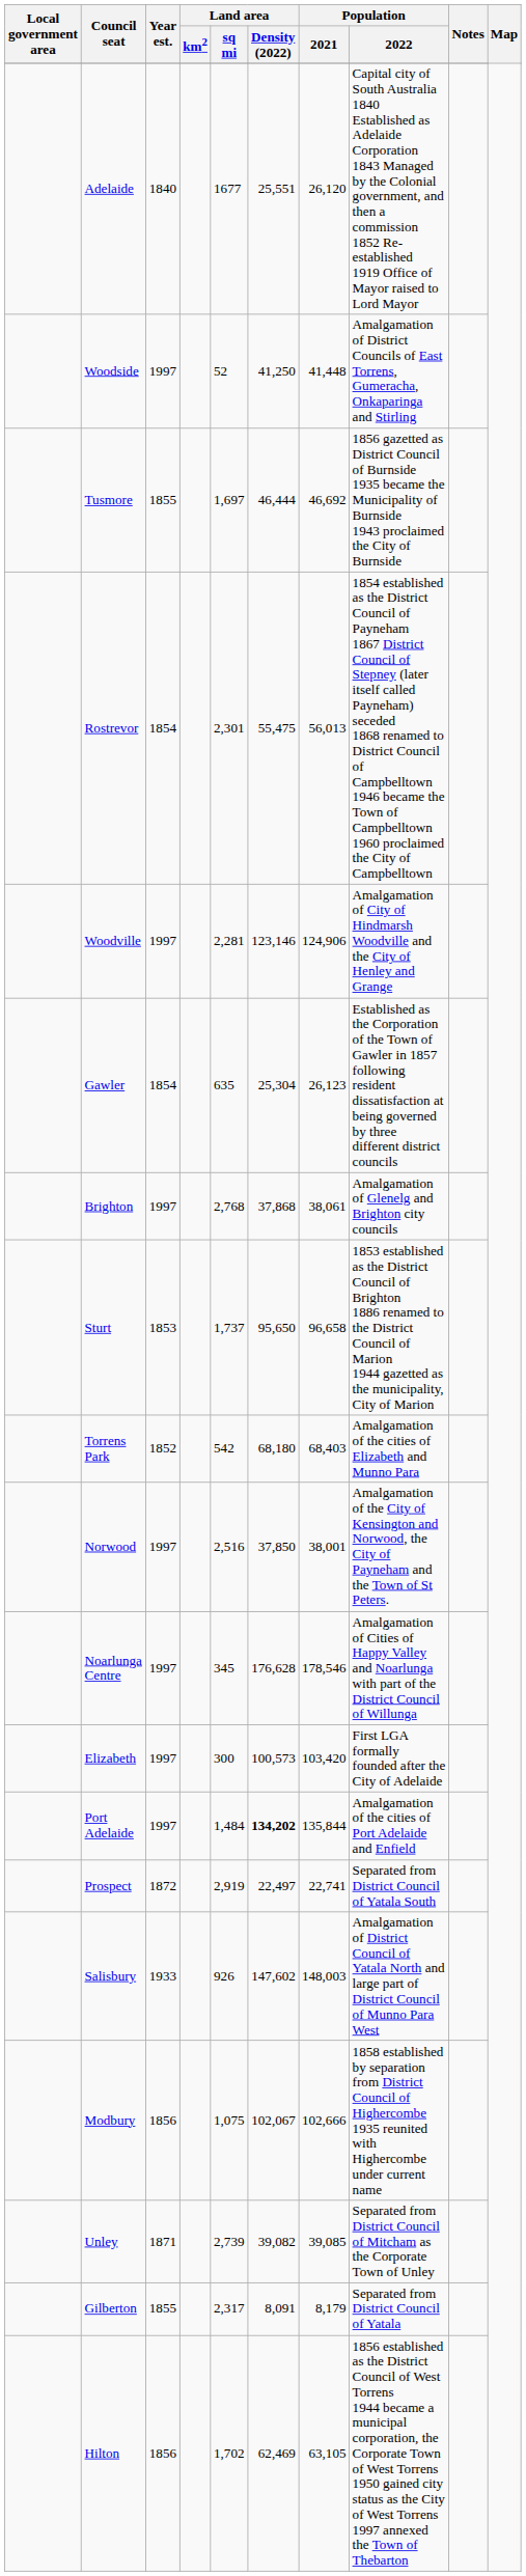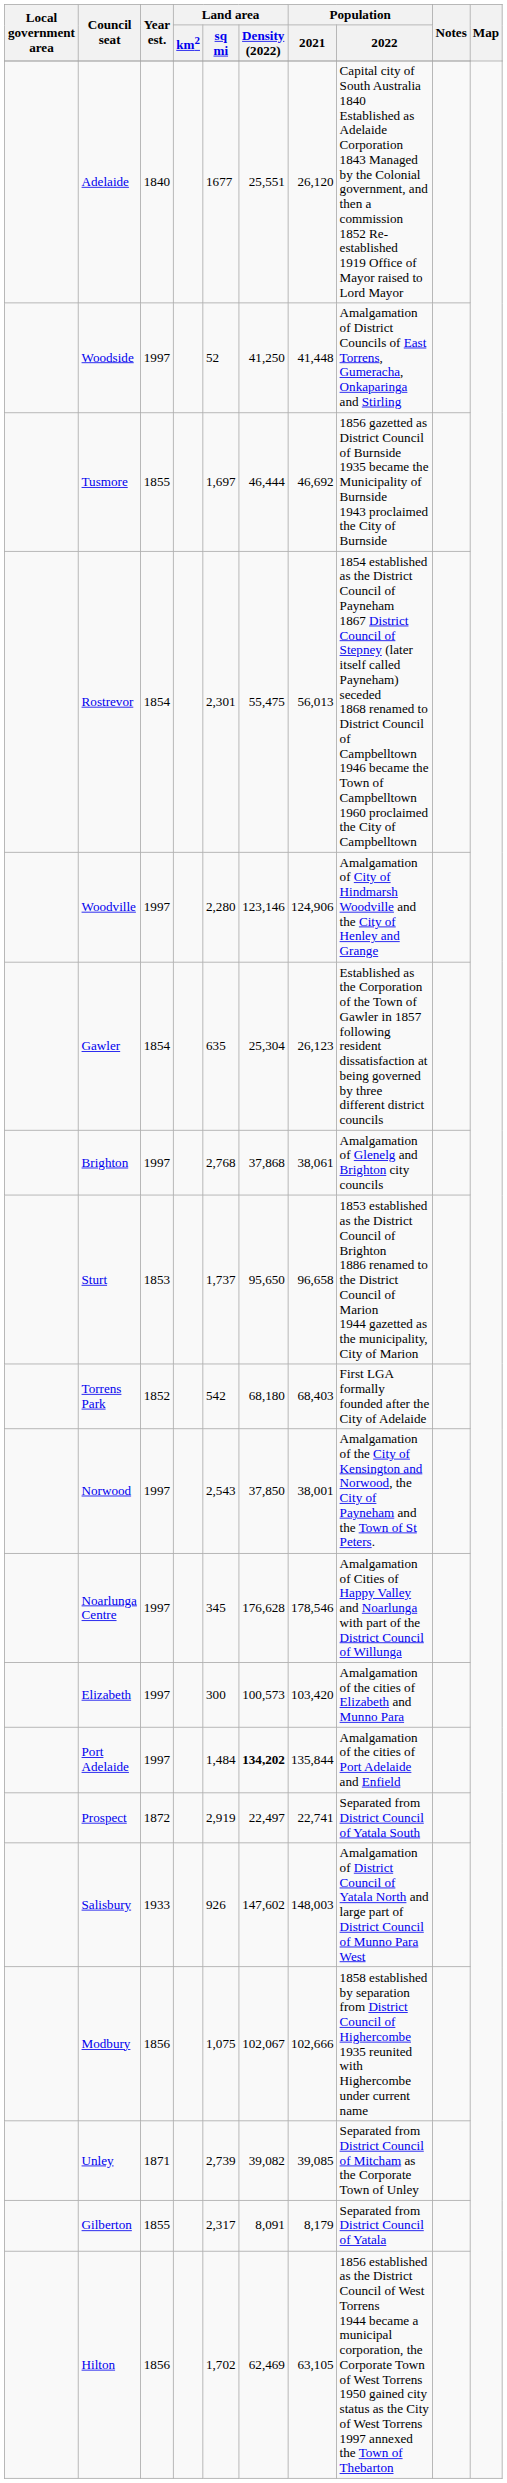Woodville | Land area / sq mi: 2,281 -> 2,280
Torrens Park | Population / 2022: Amalgamation of the cities of Elizabeth and Munno Para -> First LGA formally founded after the City of Adelaide
Norwood | Land area / sq mi: 2,516 -> 2,543
Elizabeth | Population / 2022: First LGA formally founded after the City of Adelaide -> Amalgamation of the cities of Elizabeth and Munno Para
